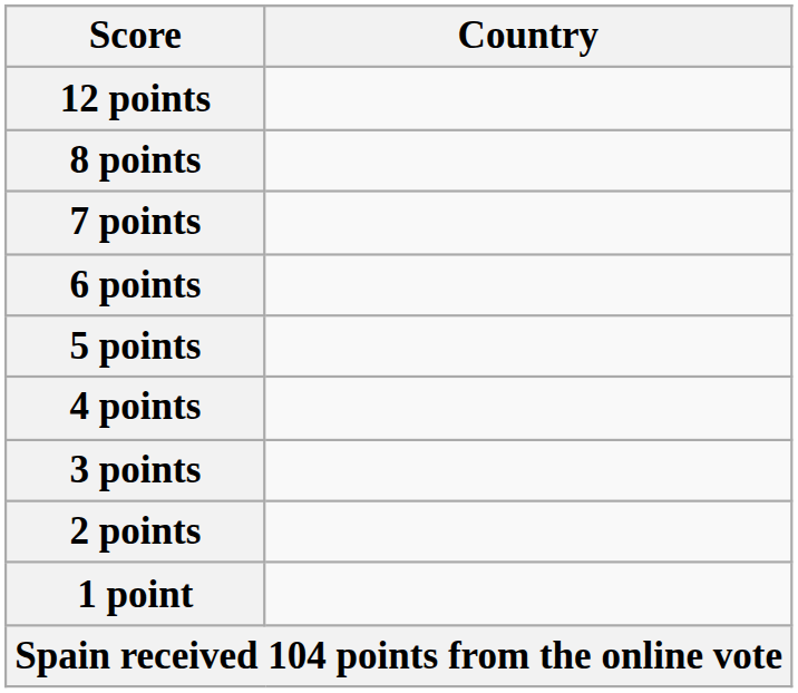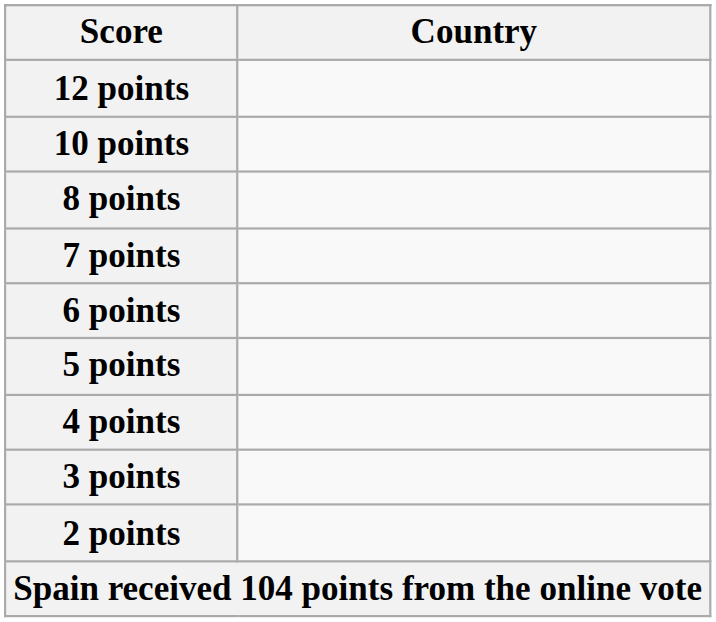+ row: 10 points
- row: 1 point
